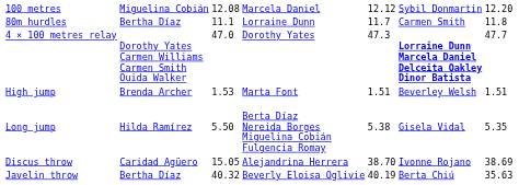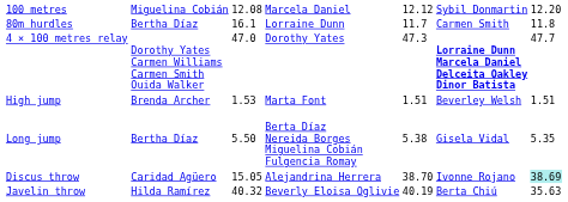80m hurdles | column 3: 11.1 -> 16.1
Long jump | column 2: Hilda Ramírez -> Bertha Díaz
Discus throw | column 7: no background -> paleturquoise background
Javelin throw | column 2: Bertha Díaz -> Hilda Ramírez
